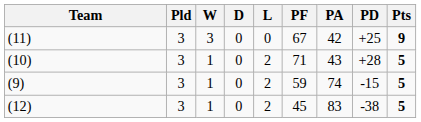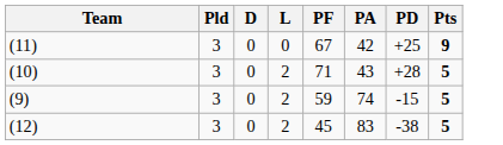- column: W | 3 | 1 | 1 | 1
